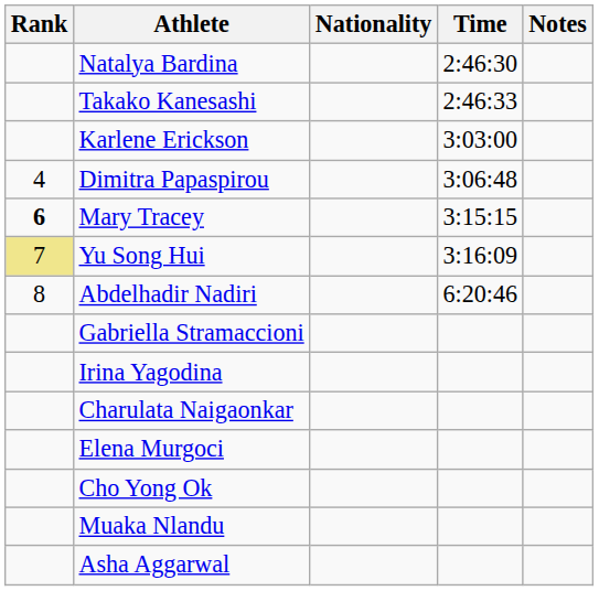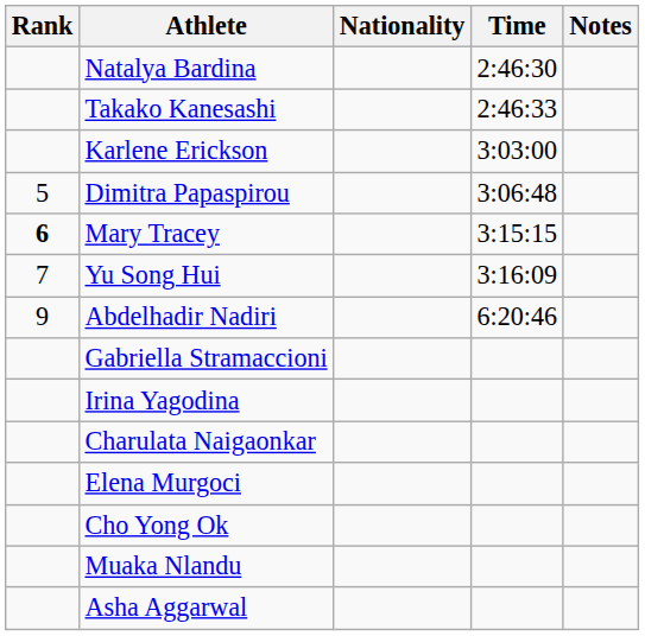Dimitra Papaspirou | Rank: 4 -> 5
Yu Song Hui | Rank: khaki background -> no background
Abdelhadir Nadiri | Rank: 8 -> 9
